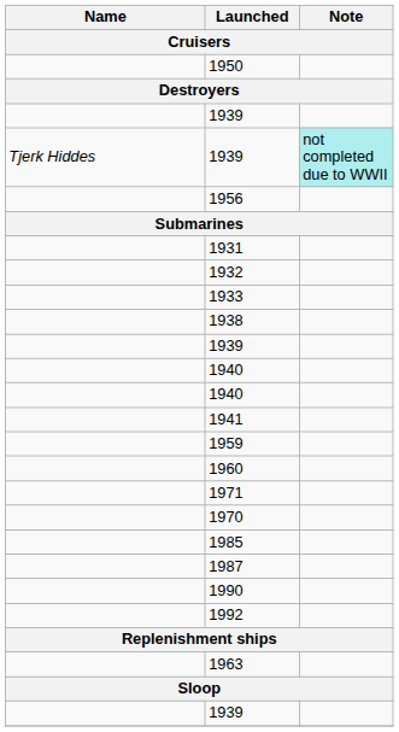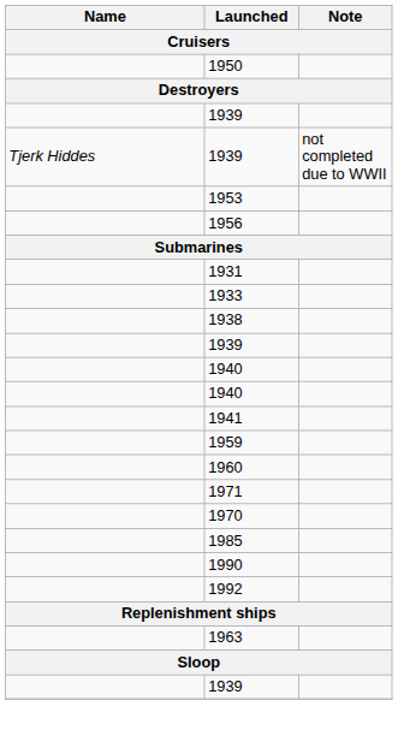Tjerk Hiddes / 1939 | Note: paleturquoise background -> no background
+ row: 1953
- row: 1932
- row: 1987
